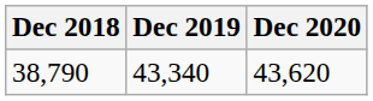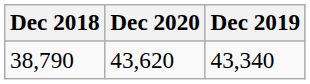columns swapped: Dec 2019 <-> Dec 2020
